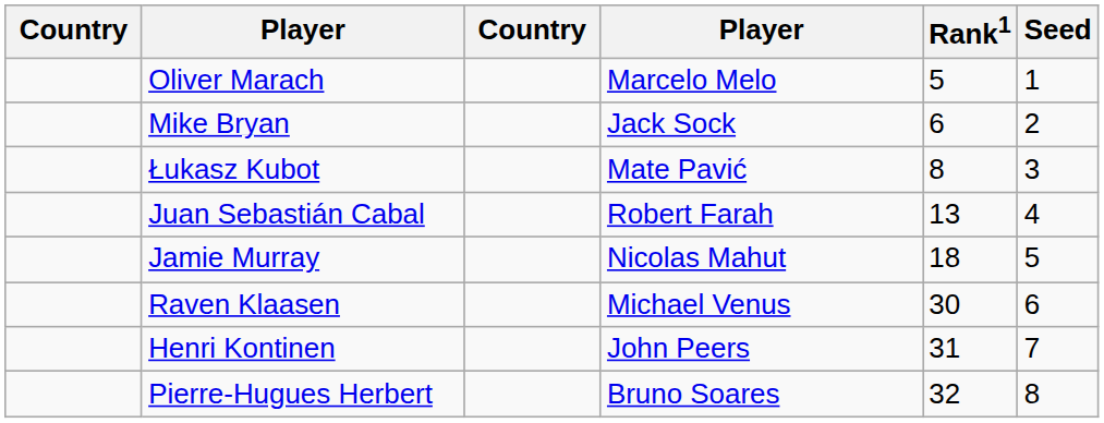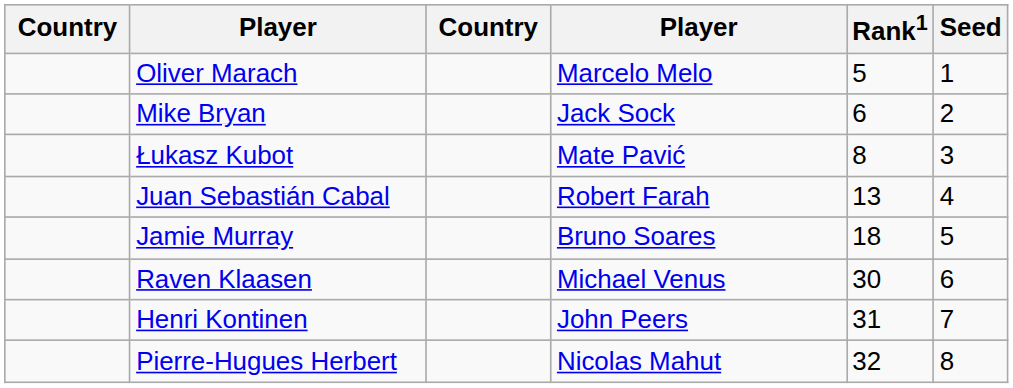Jamie Murray | column 4: Nicolas Mahut -> Bruno Soares
Pierre-Hugues Herbert | column 4: Bruno Soares -> Nicolas Mahut
